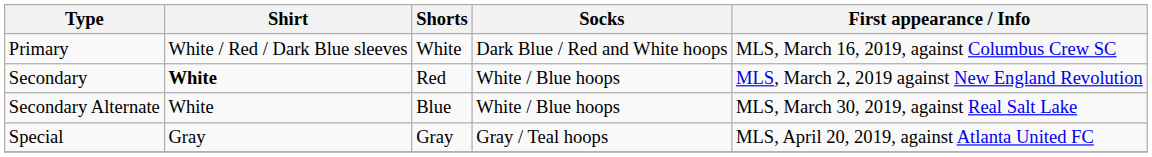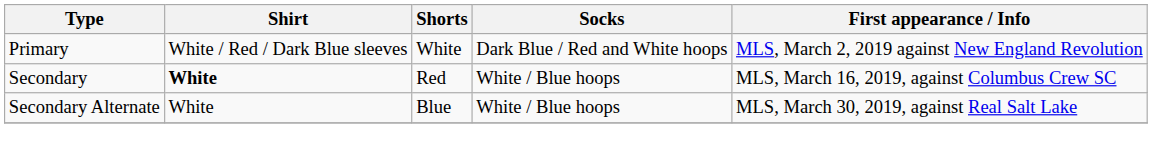Primary | First appearance / Info: MLS, March 16, 2019, against Columbus Crew SC -> MLS, March 2, 2019 against New England Revolution
Secondary | First appearance / Info: MLS, March 2, 2019 against New England Revolution -> MLS, March 16, 2019, against Columbus Crew SC
- row: Special | Gray | Gray | Gray / Teal hoops | MLS, April 20, 2019, against Atlanta United FC
